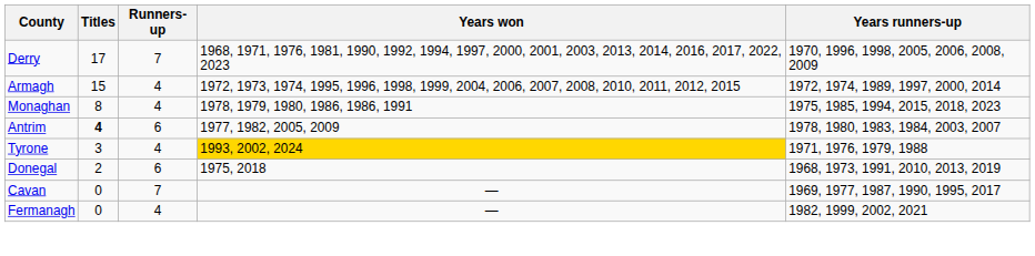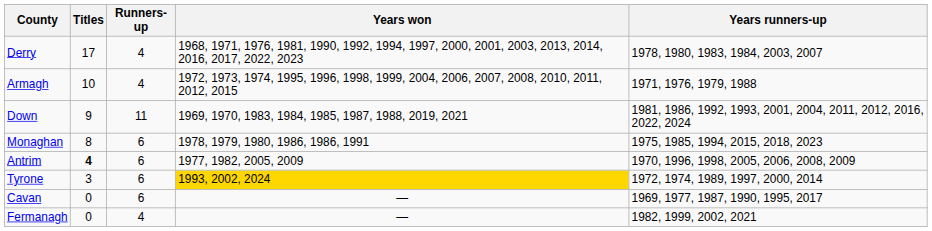Derry | Runners-up: 7 -> 4
Derry | Years runners-up: 1970, 1996, 1998, 2005, 2006, 2008, 2009 -> 1978, 1980, 1983, 1984, 2003, 2007
Armagh | Titles: 15 -> 10
Armagh | Years runners-up: 1972, 1974, 1989, 1997, 2000, 2014 -> 1971, 1976, 1979, 1988
+ row: Down | 9 | 11 | 1969, 1970, 1983, 1984, 1985, 1987, 1988, 2019, 2021 | 1981, 1986, 1992, 1993, 2001, 2004, 2011, 2012, 2016, 2022, 2024
Monaghan | Runners-up: 4 -> 6
Antrim | Years runners-up: 1978, 1980, 1983, 1984, 2003, 2007 -> 1970, 1996, 1998, 2005, 2006, 2008, 2009
Tyrone | Runners-up: 4 -> 6
Tyrone | Years runners-up: 1971, 1976, 1979, 1988 -> 1972, 1974, 1989, 1997, 2000, 2014
- row: Donegal | 2 | 6 | 1975, 2018 | 1968, 1973, 1991, 2010, 2013, 2019
Cavan | Runners-up: 7 -> 6
